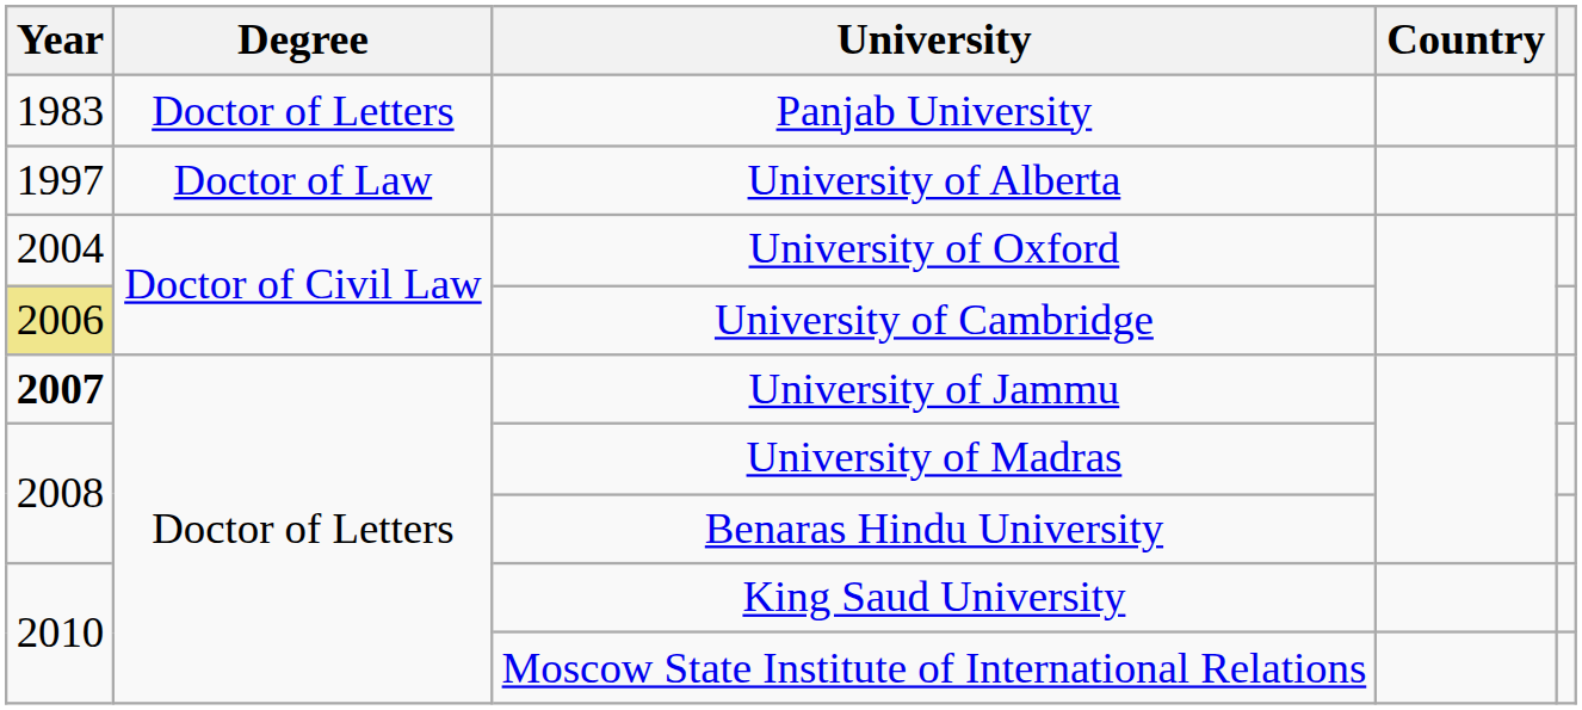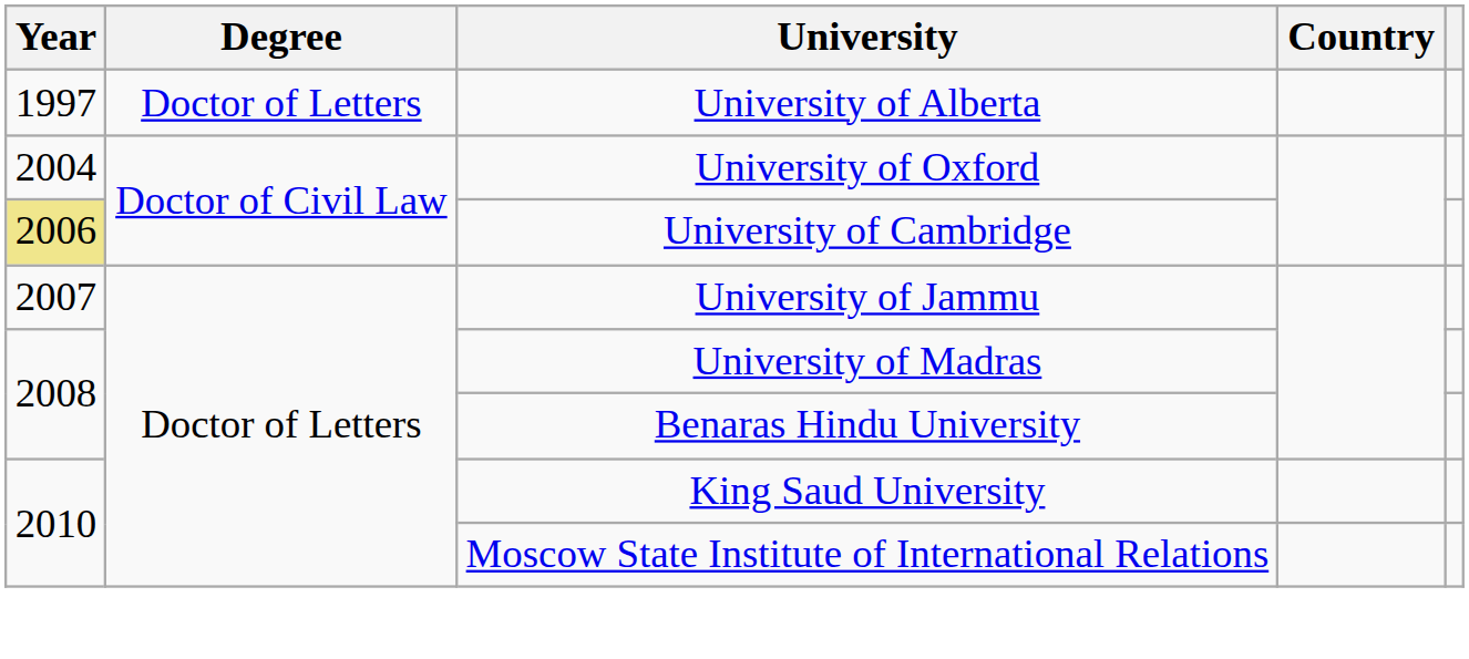- row: 1983 | Doctor of Letters | Panjab University
University of Alberta | Degree: Doctor of Law -> Doctor of Letters
University of Jammu | Year: bold -> normal
